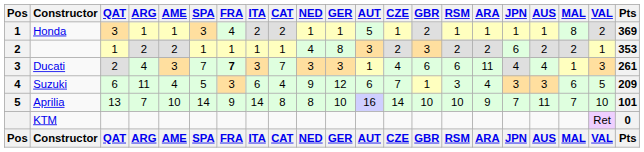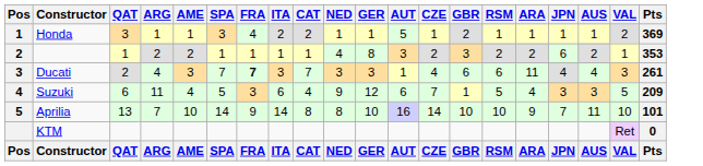- column: MAL | 8 | 2 | 1 | 6 | 7 | MAL
Suzuki | RSM: 3 -> 5
